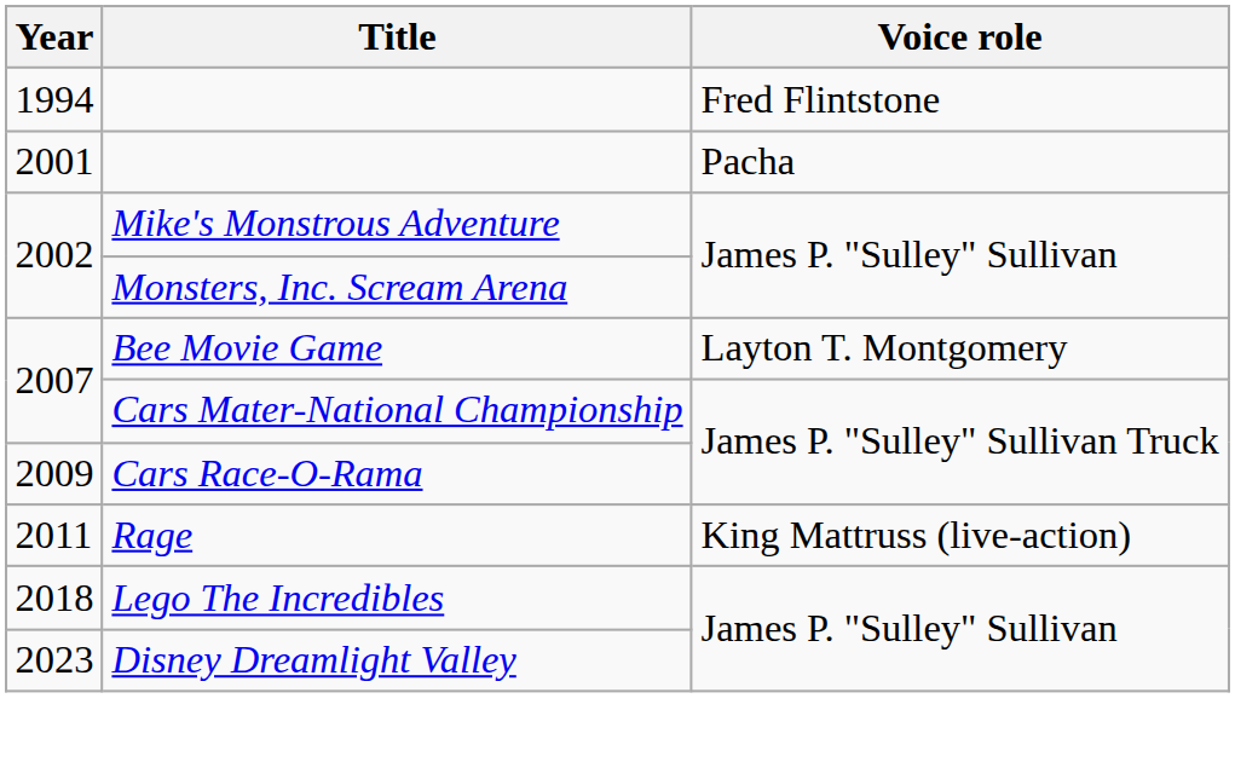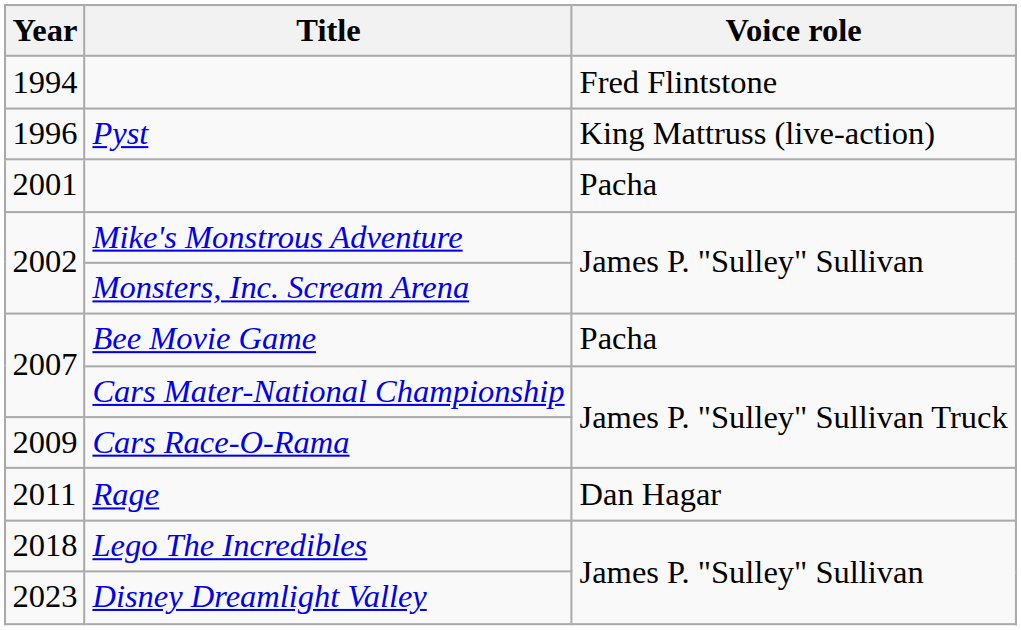+ row: 1996 | Pyst | King Mattruss (live-action)
Bee Movie Game | Voice role: Layton T. Montgomery -> Pacha
Rage | Voice role: King Mattruss (live-action) -> Dan Hagar
